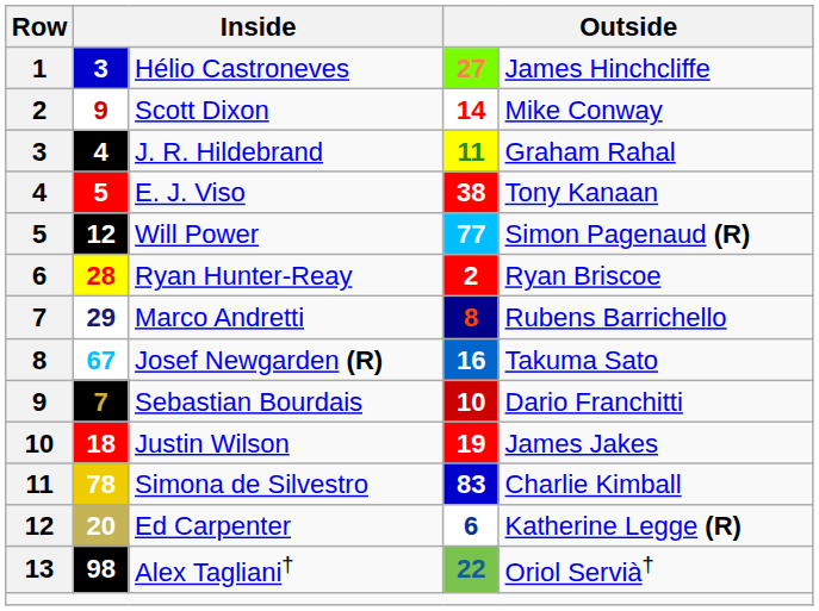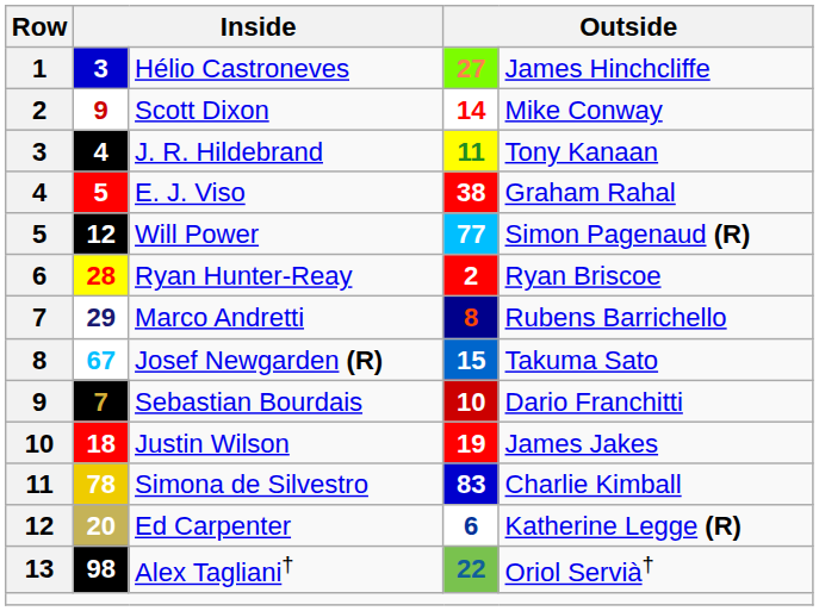J. R. Hildebrand | column 5: Graham Rahal -> Tony Kanaan
E. J. Viso | column 5: Tony Kanaan -> Graham Rahal
Josef Newgarden (R) | column 4: 16 -> 15
